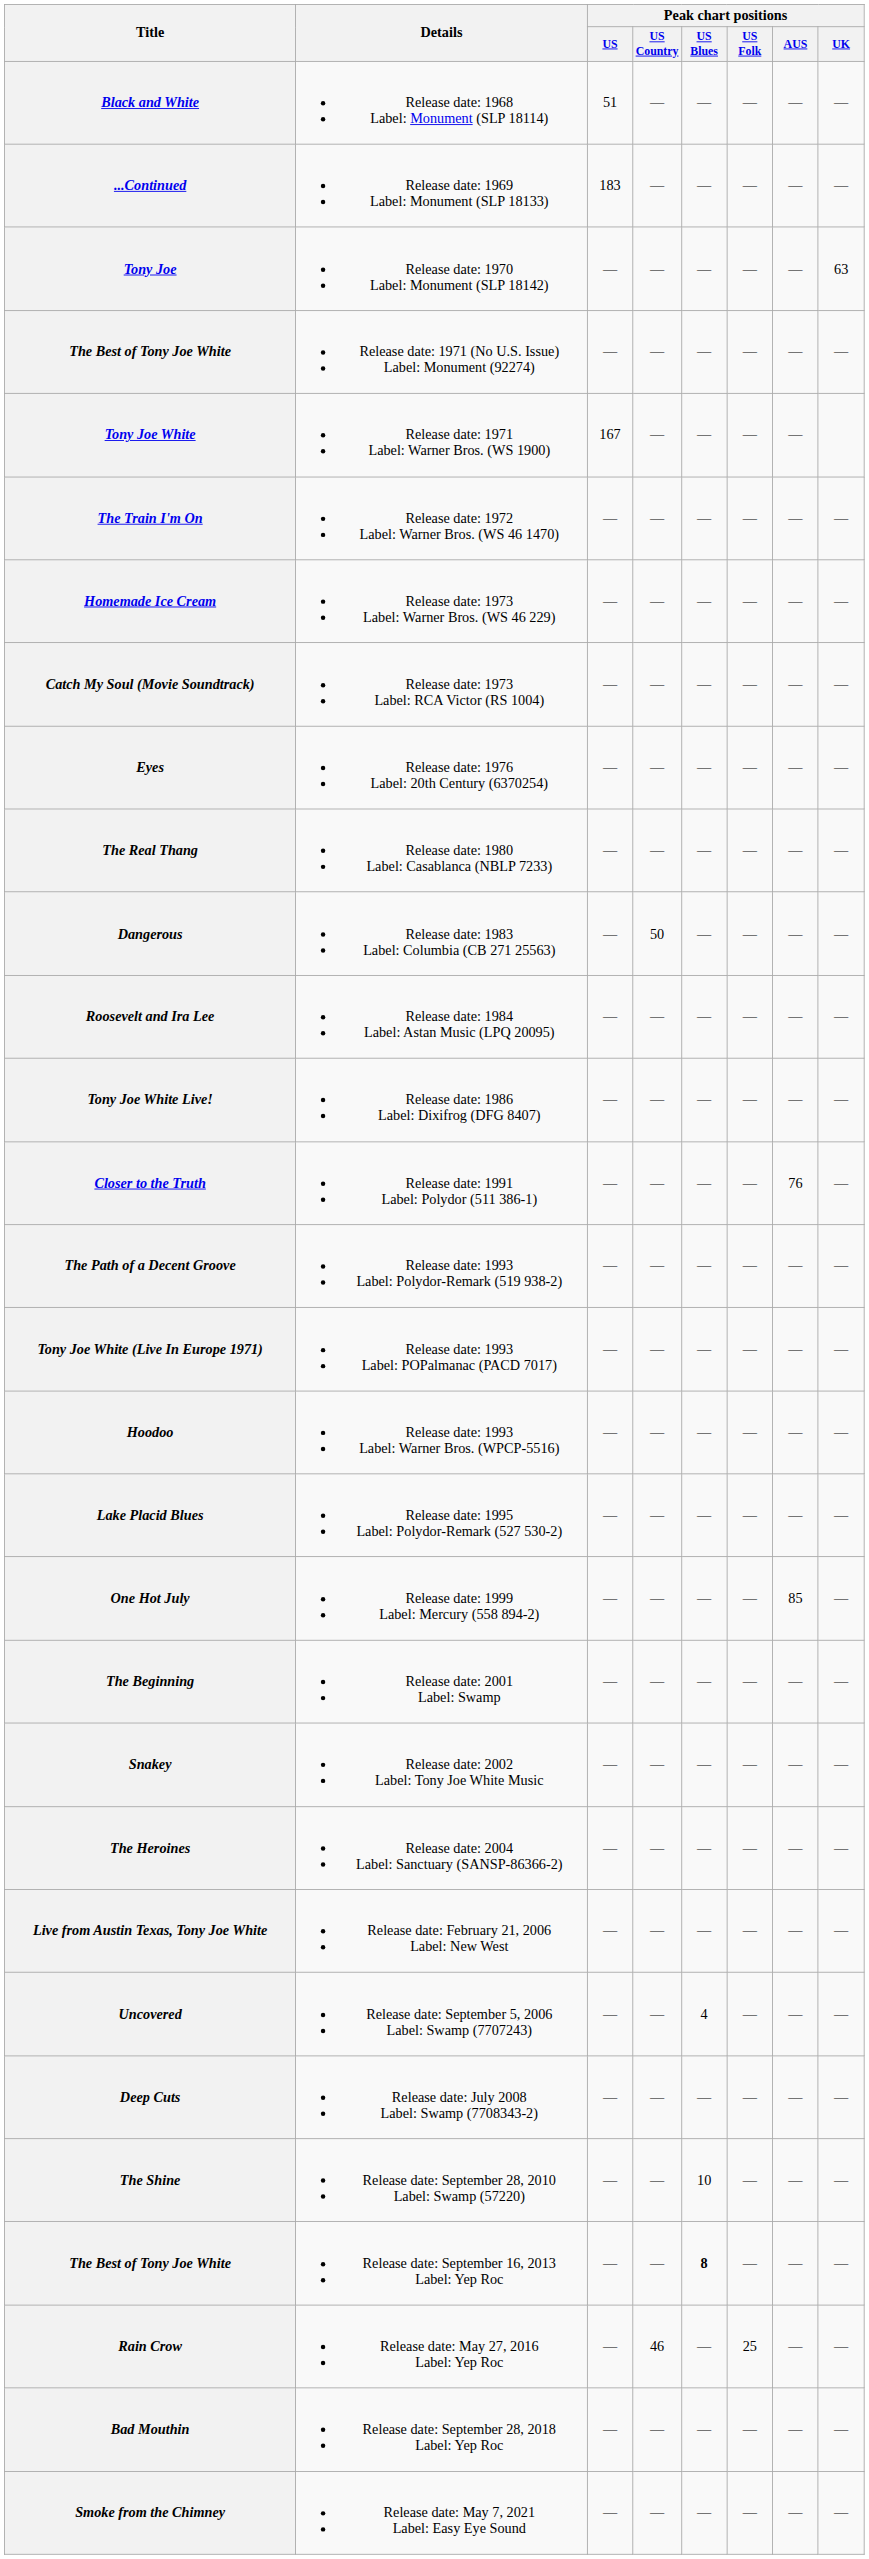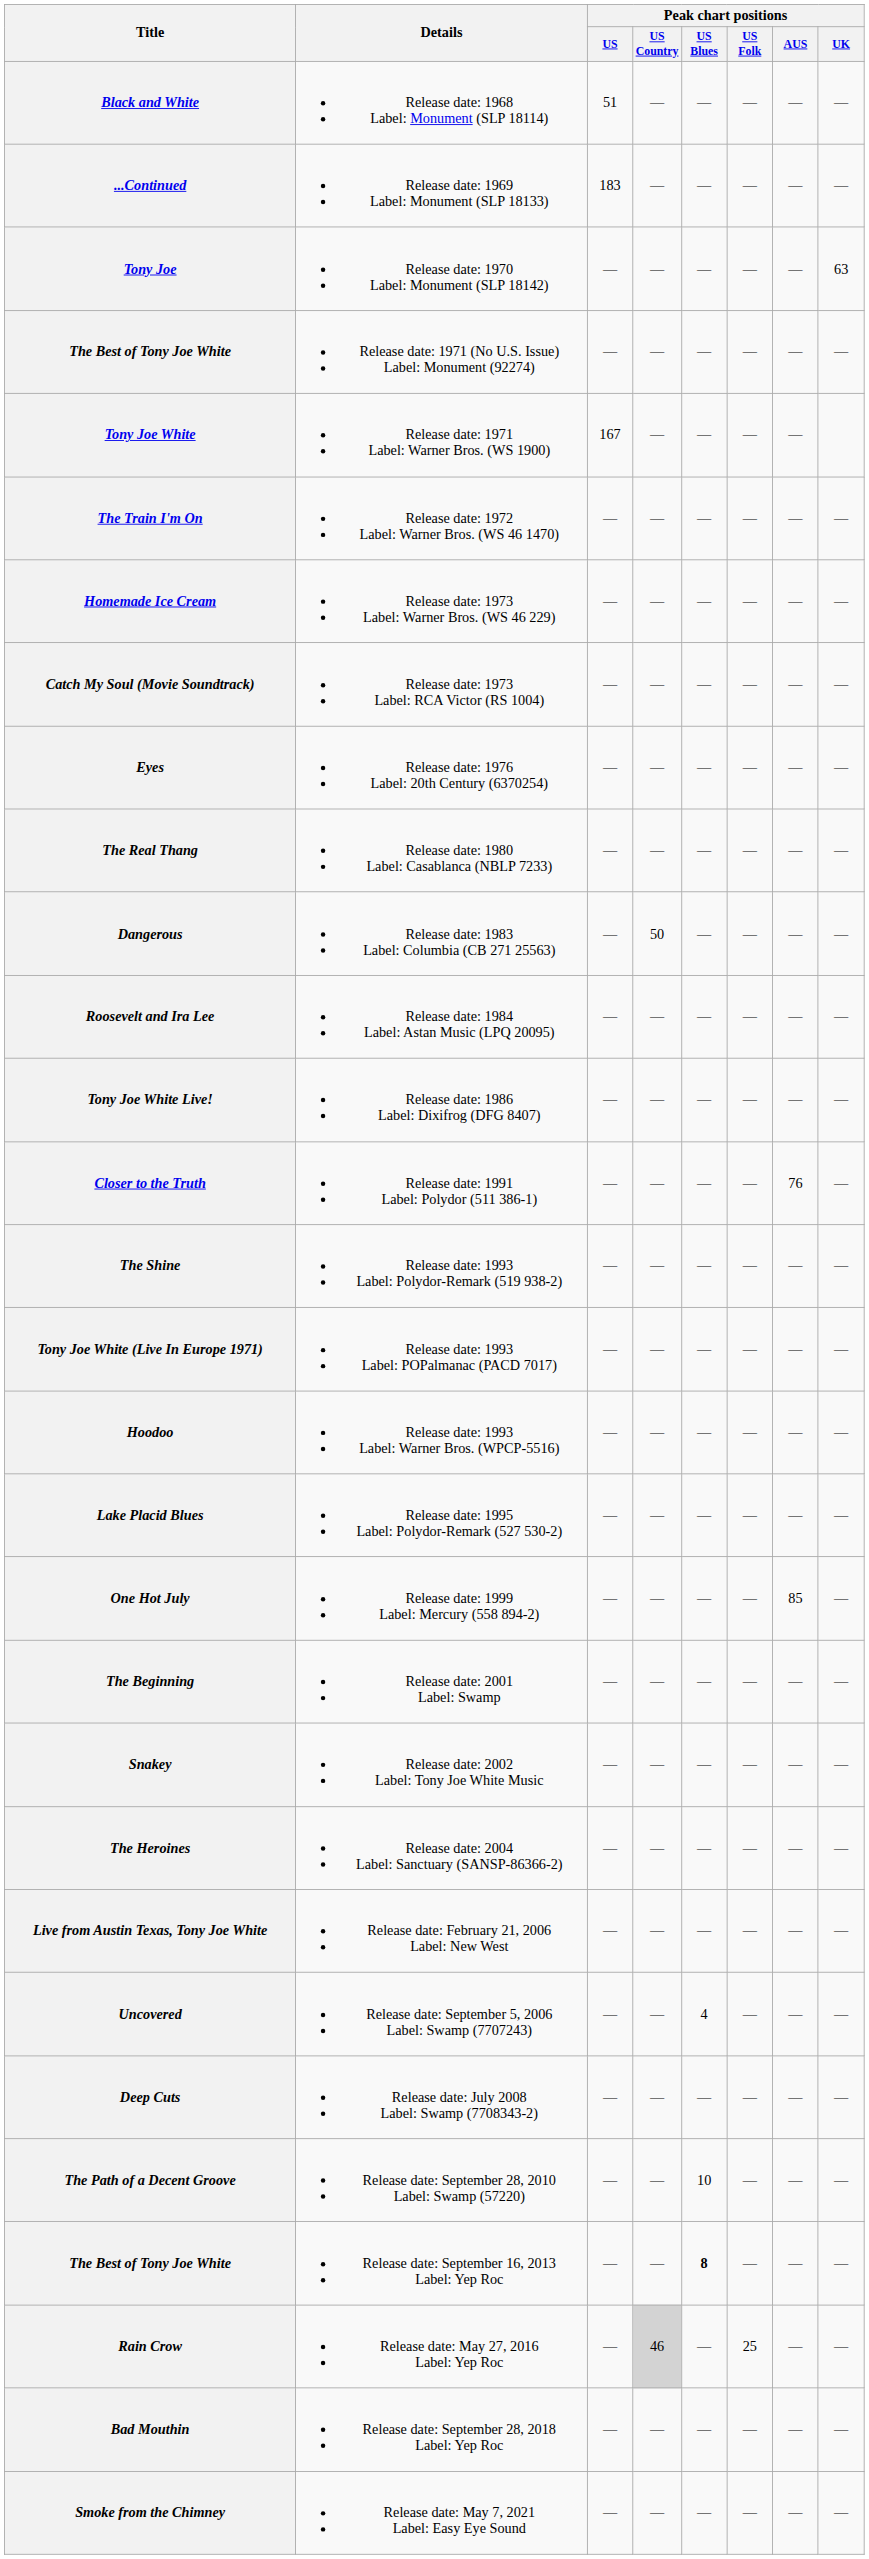Release date: 1993 Label: Polydor-Remark (519 938-2) | Title: The Path of a Decent Groove -> The Shine
Release date: September 28, 2010 Label: Swamp (57220) | Title: The Shine -> The Path of a Decent Groove
Release date: May 27, 2016 Label: Yep Roc | Peak chart positions / US Country: no background -> lightgrey background
